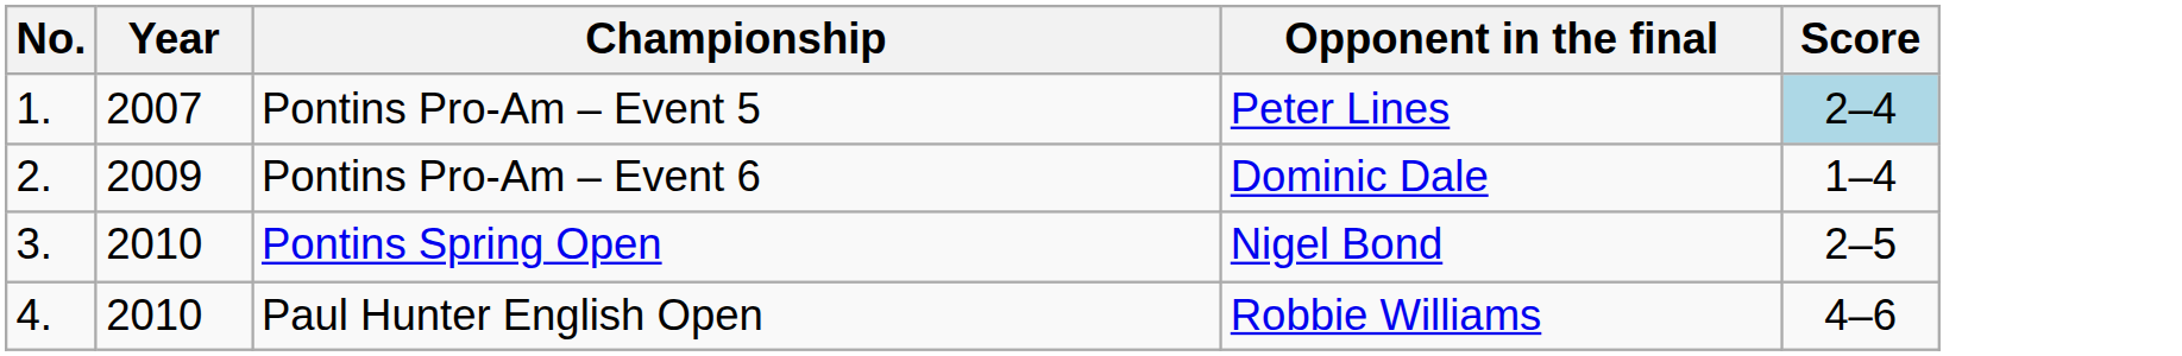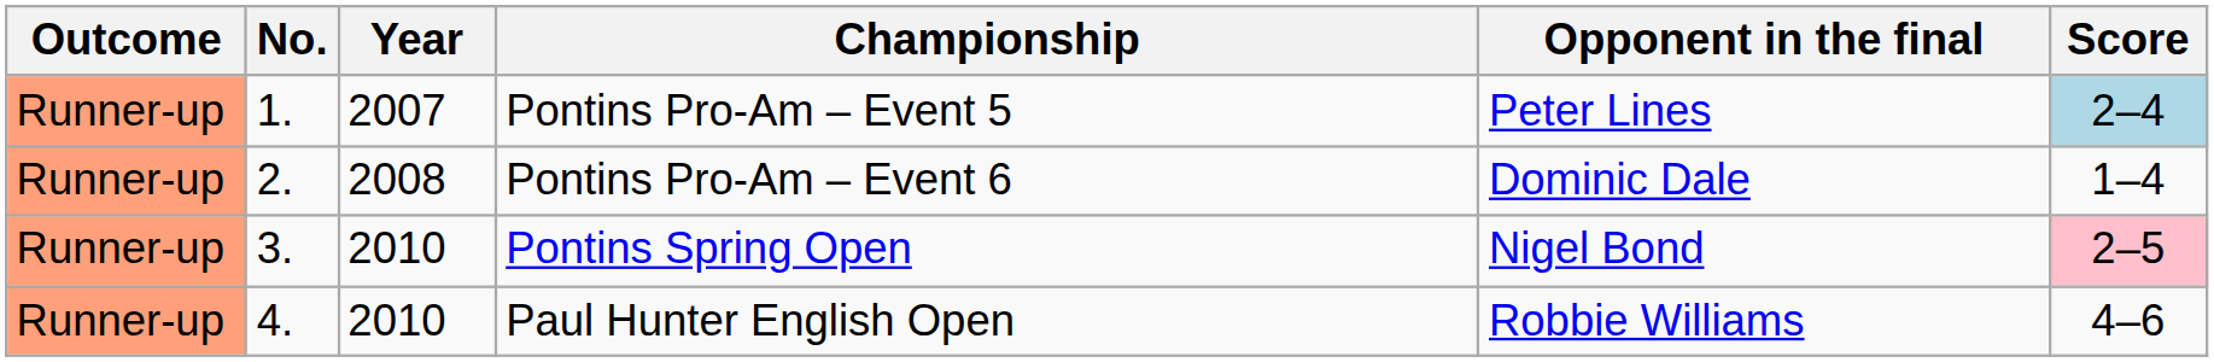+ column: Outcome | Runner-up | Runner-up | Runner-up | Runner-up
Pontins Pro-Am – Event 6 | Year: 2009 -> 2008
Pontins Spring Open | Score: no background -> pink background
